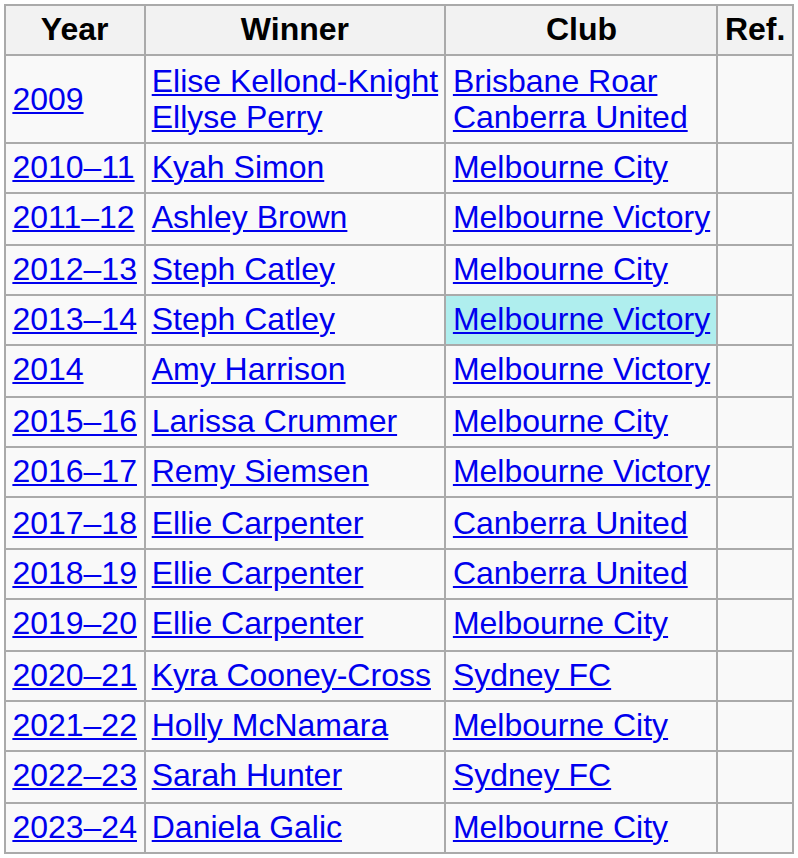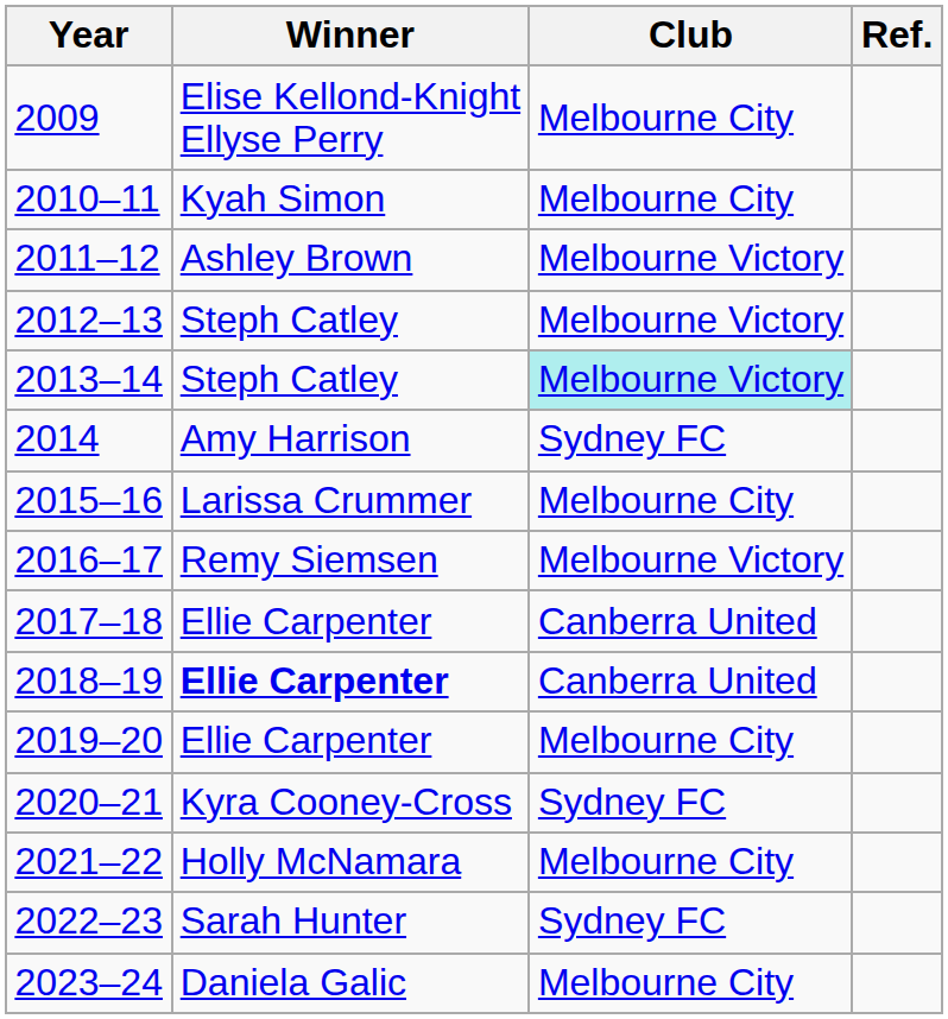2009 | Club: Brisbane Roar Canberra United -> Melbourne City
2012–13 | Club: Melbourne City -> Melbourne Victory
2014 | Club: Melbourne Victory -> Sydney FC
2018–19 | Winner: normal -> bold
